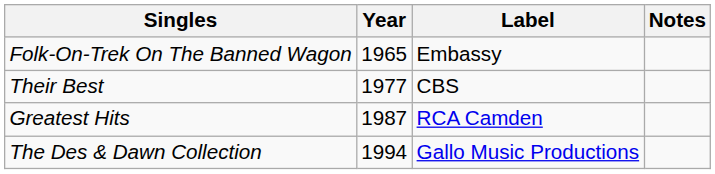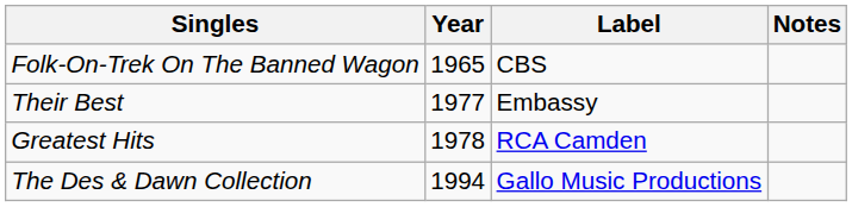Folk-On-Trek On The Banned Wagon | Label: Embassy -> CBS
Their Best | Label: CBS -> Embassy
Greatest Hits | Year: 1987 -> 1978
